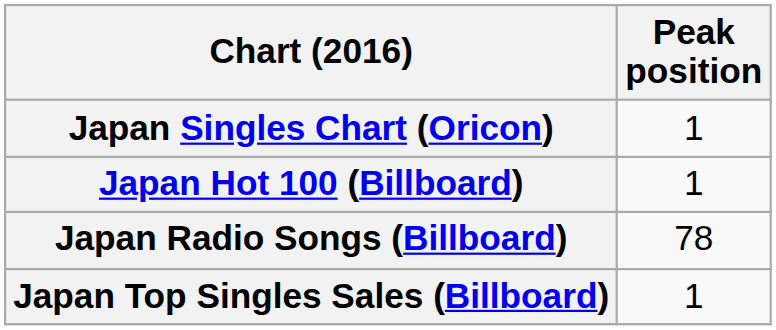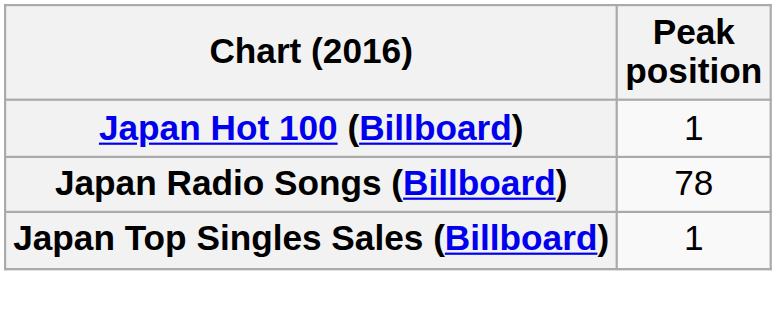- row: Japan Singles Chart (Oricon) | 1
